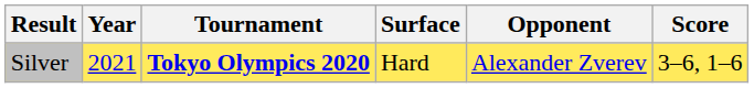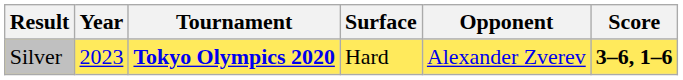Silver | Year: 2021 -> 2023
Silver | Score: normal -> bold
